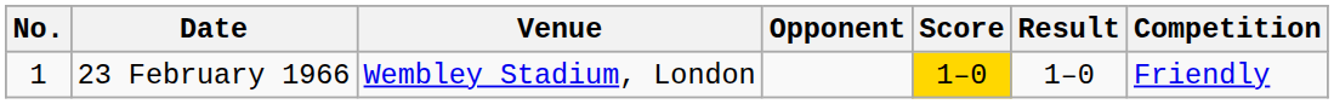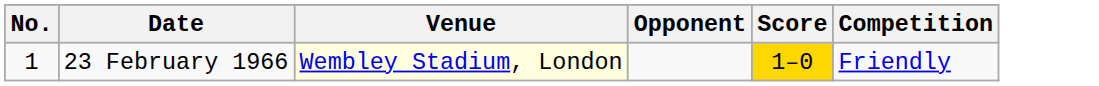- column: Result | 1–0
23 February 1966 | Venue: no background -> lightyellow background
